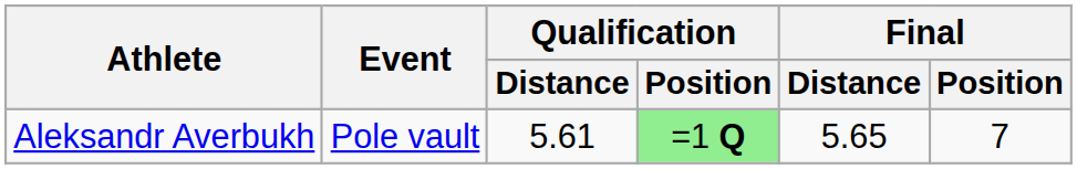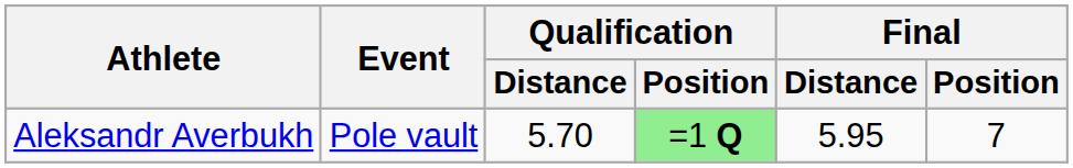Aleksandr Averbukh | Qualification / Distance: 5.61 -> 5.70
Aleksandr Averbukh | Final / Distance: 5.65 -> 5.95
